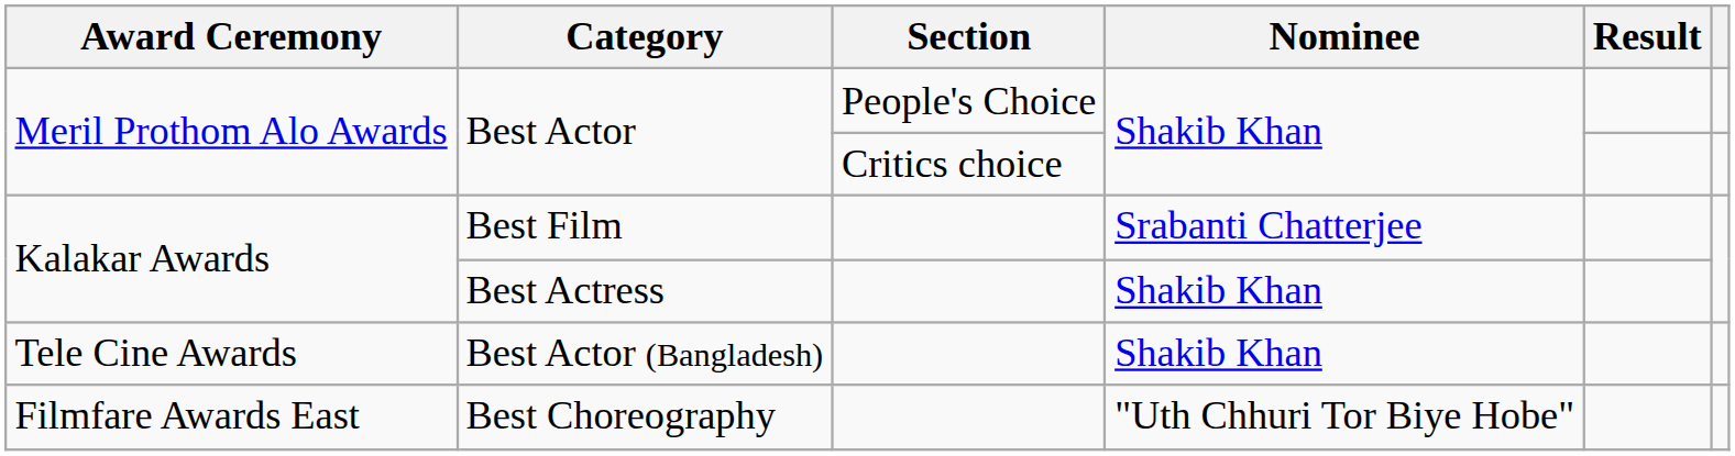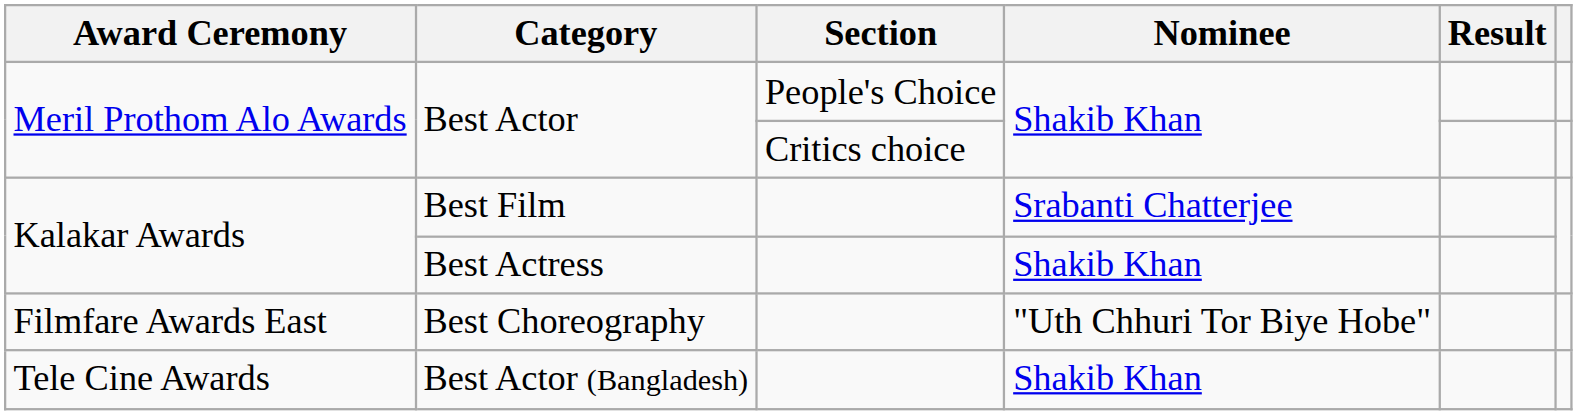rows swapped: Best Actor (Bangladesh) <-> Best Choreography
